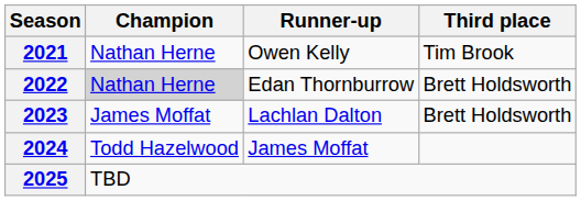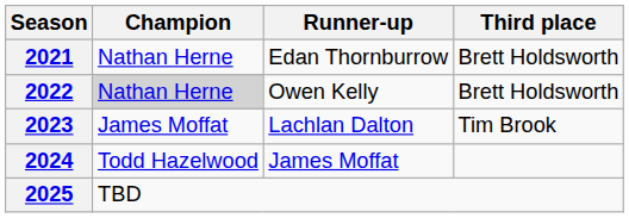2021 | Runner-up: Owen Kelly -> Edan Thornburrow
2021 | Third place: Tim Brook -> Brett Holdsworth
2022 | Runner-up: Edan Thornburrow -> Owen Kelly
2023 | Third place: Brett Holdsworth -> Tim Brook
